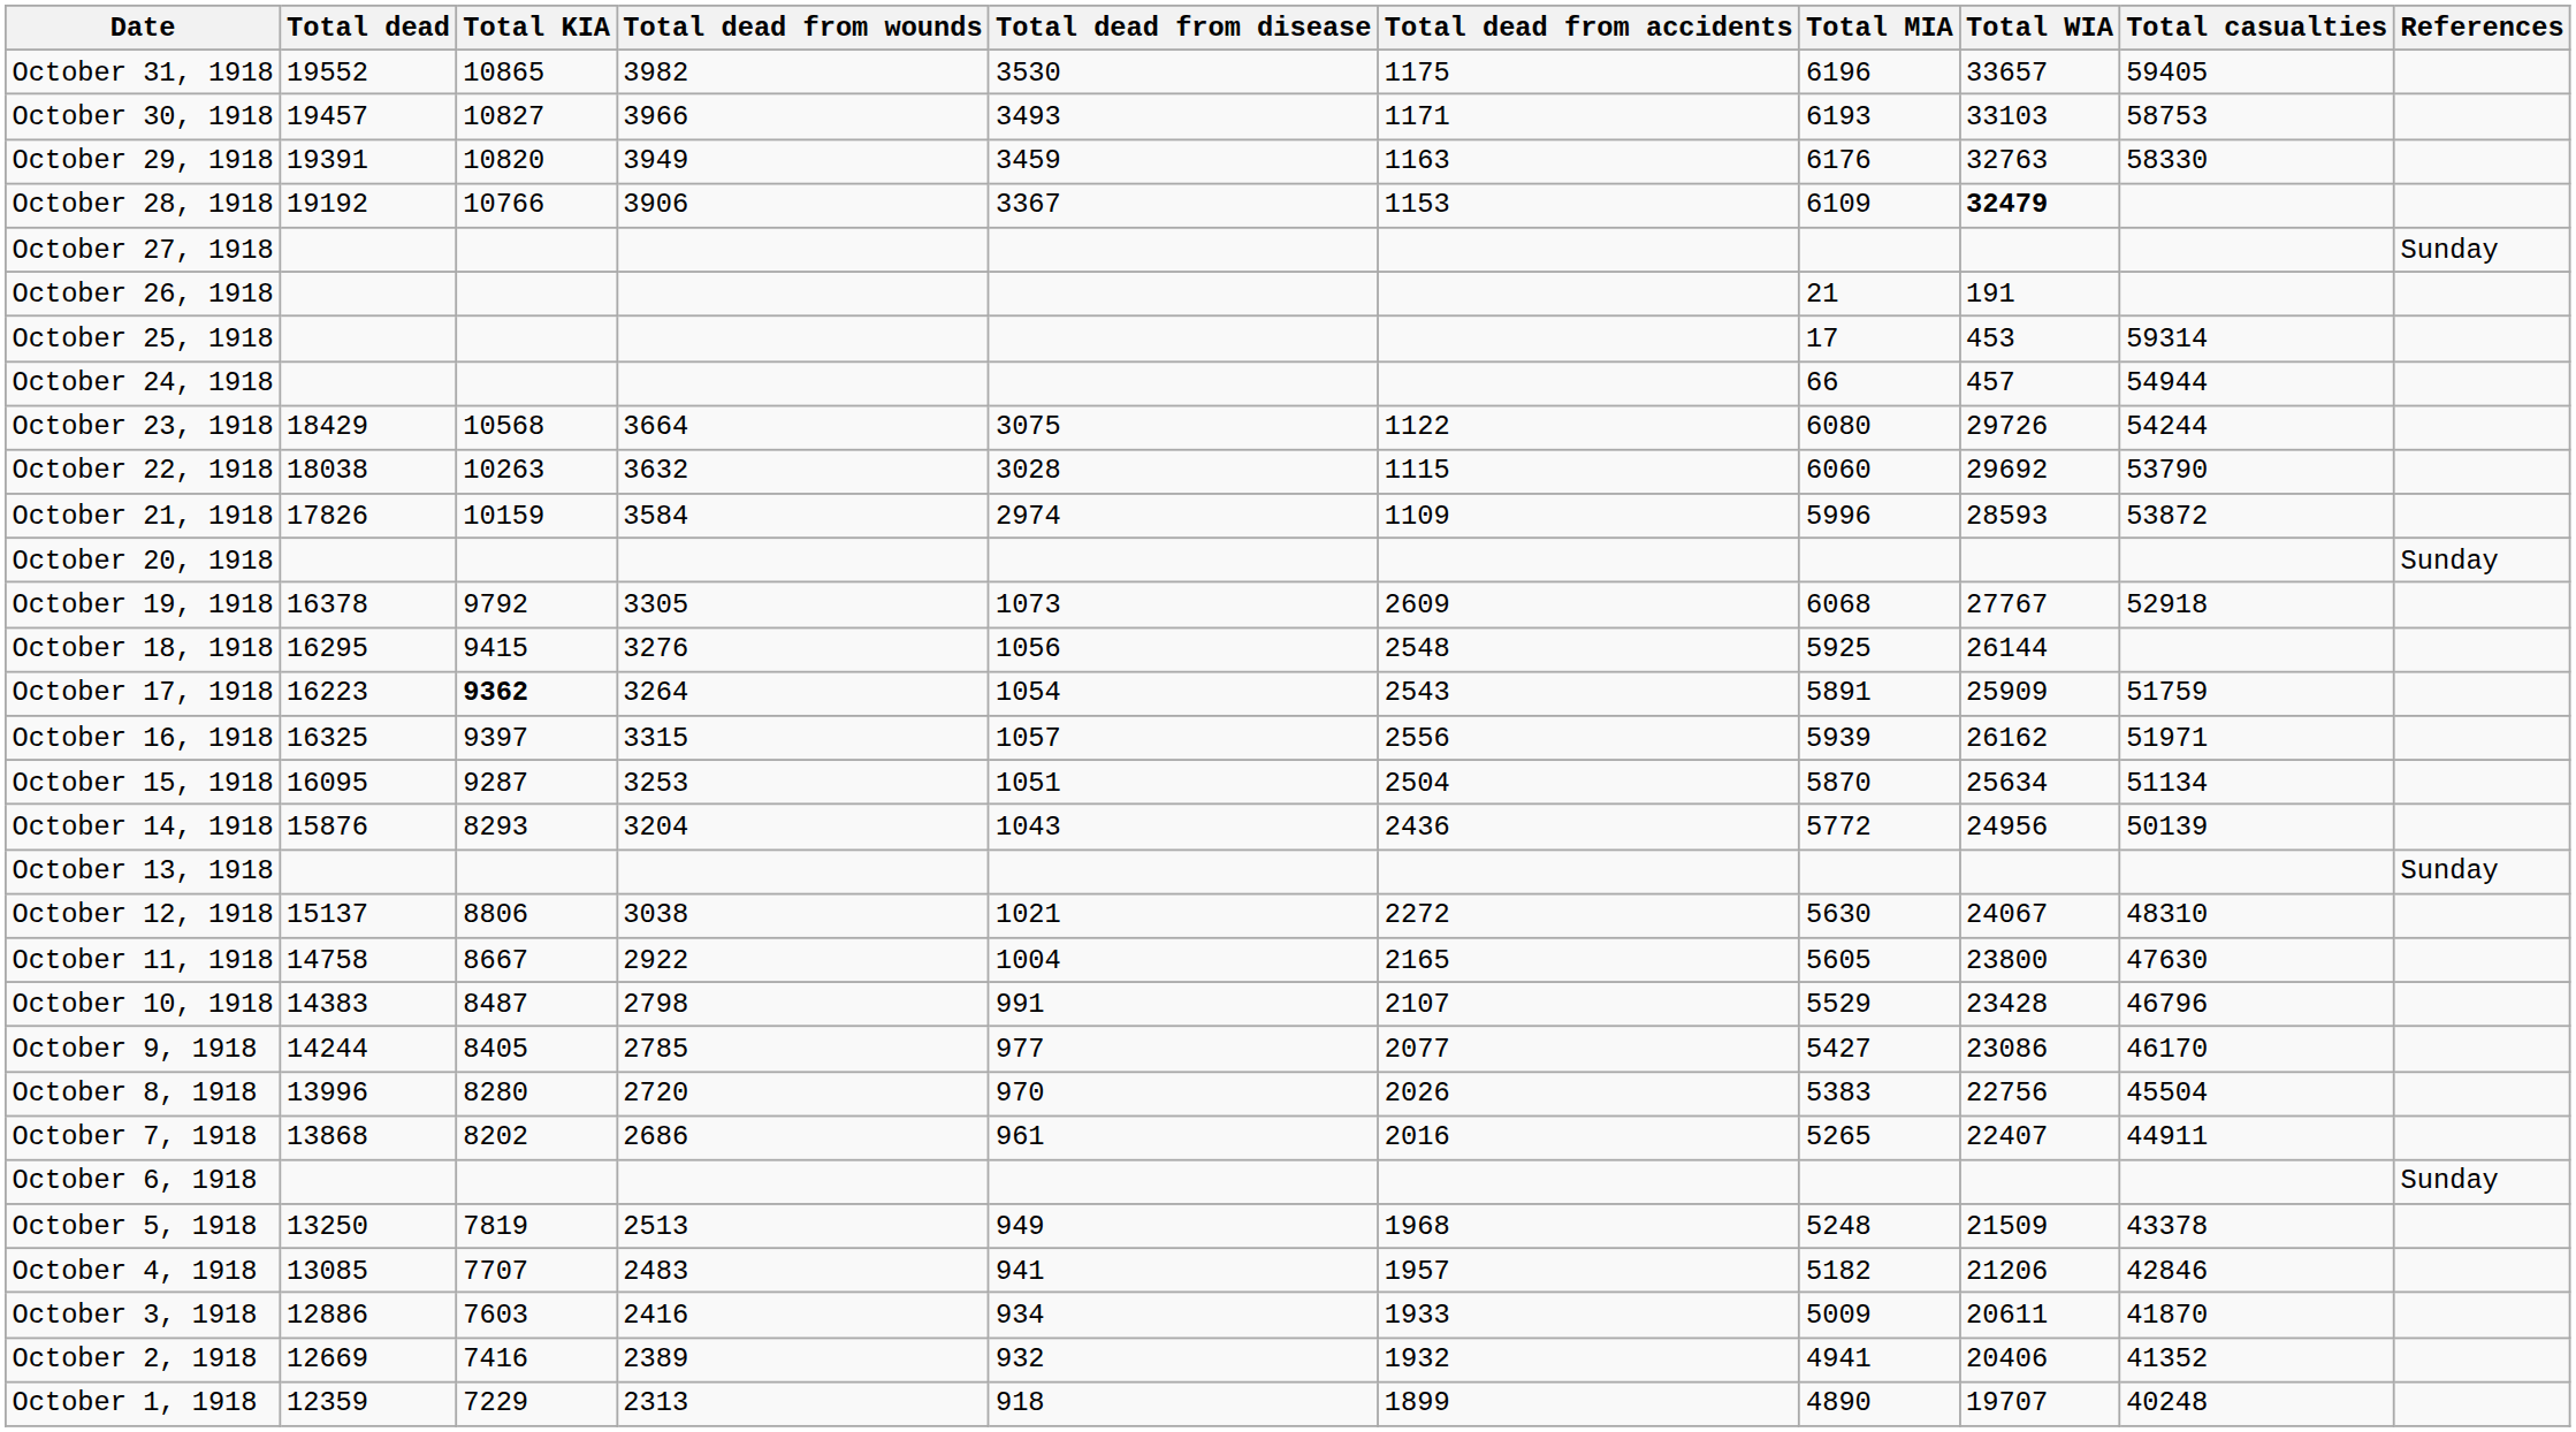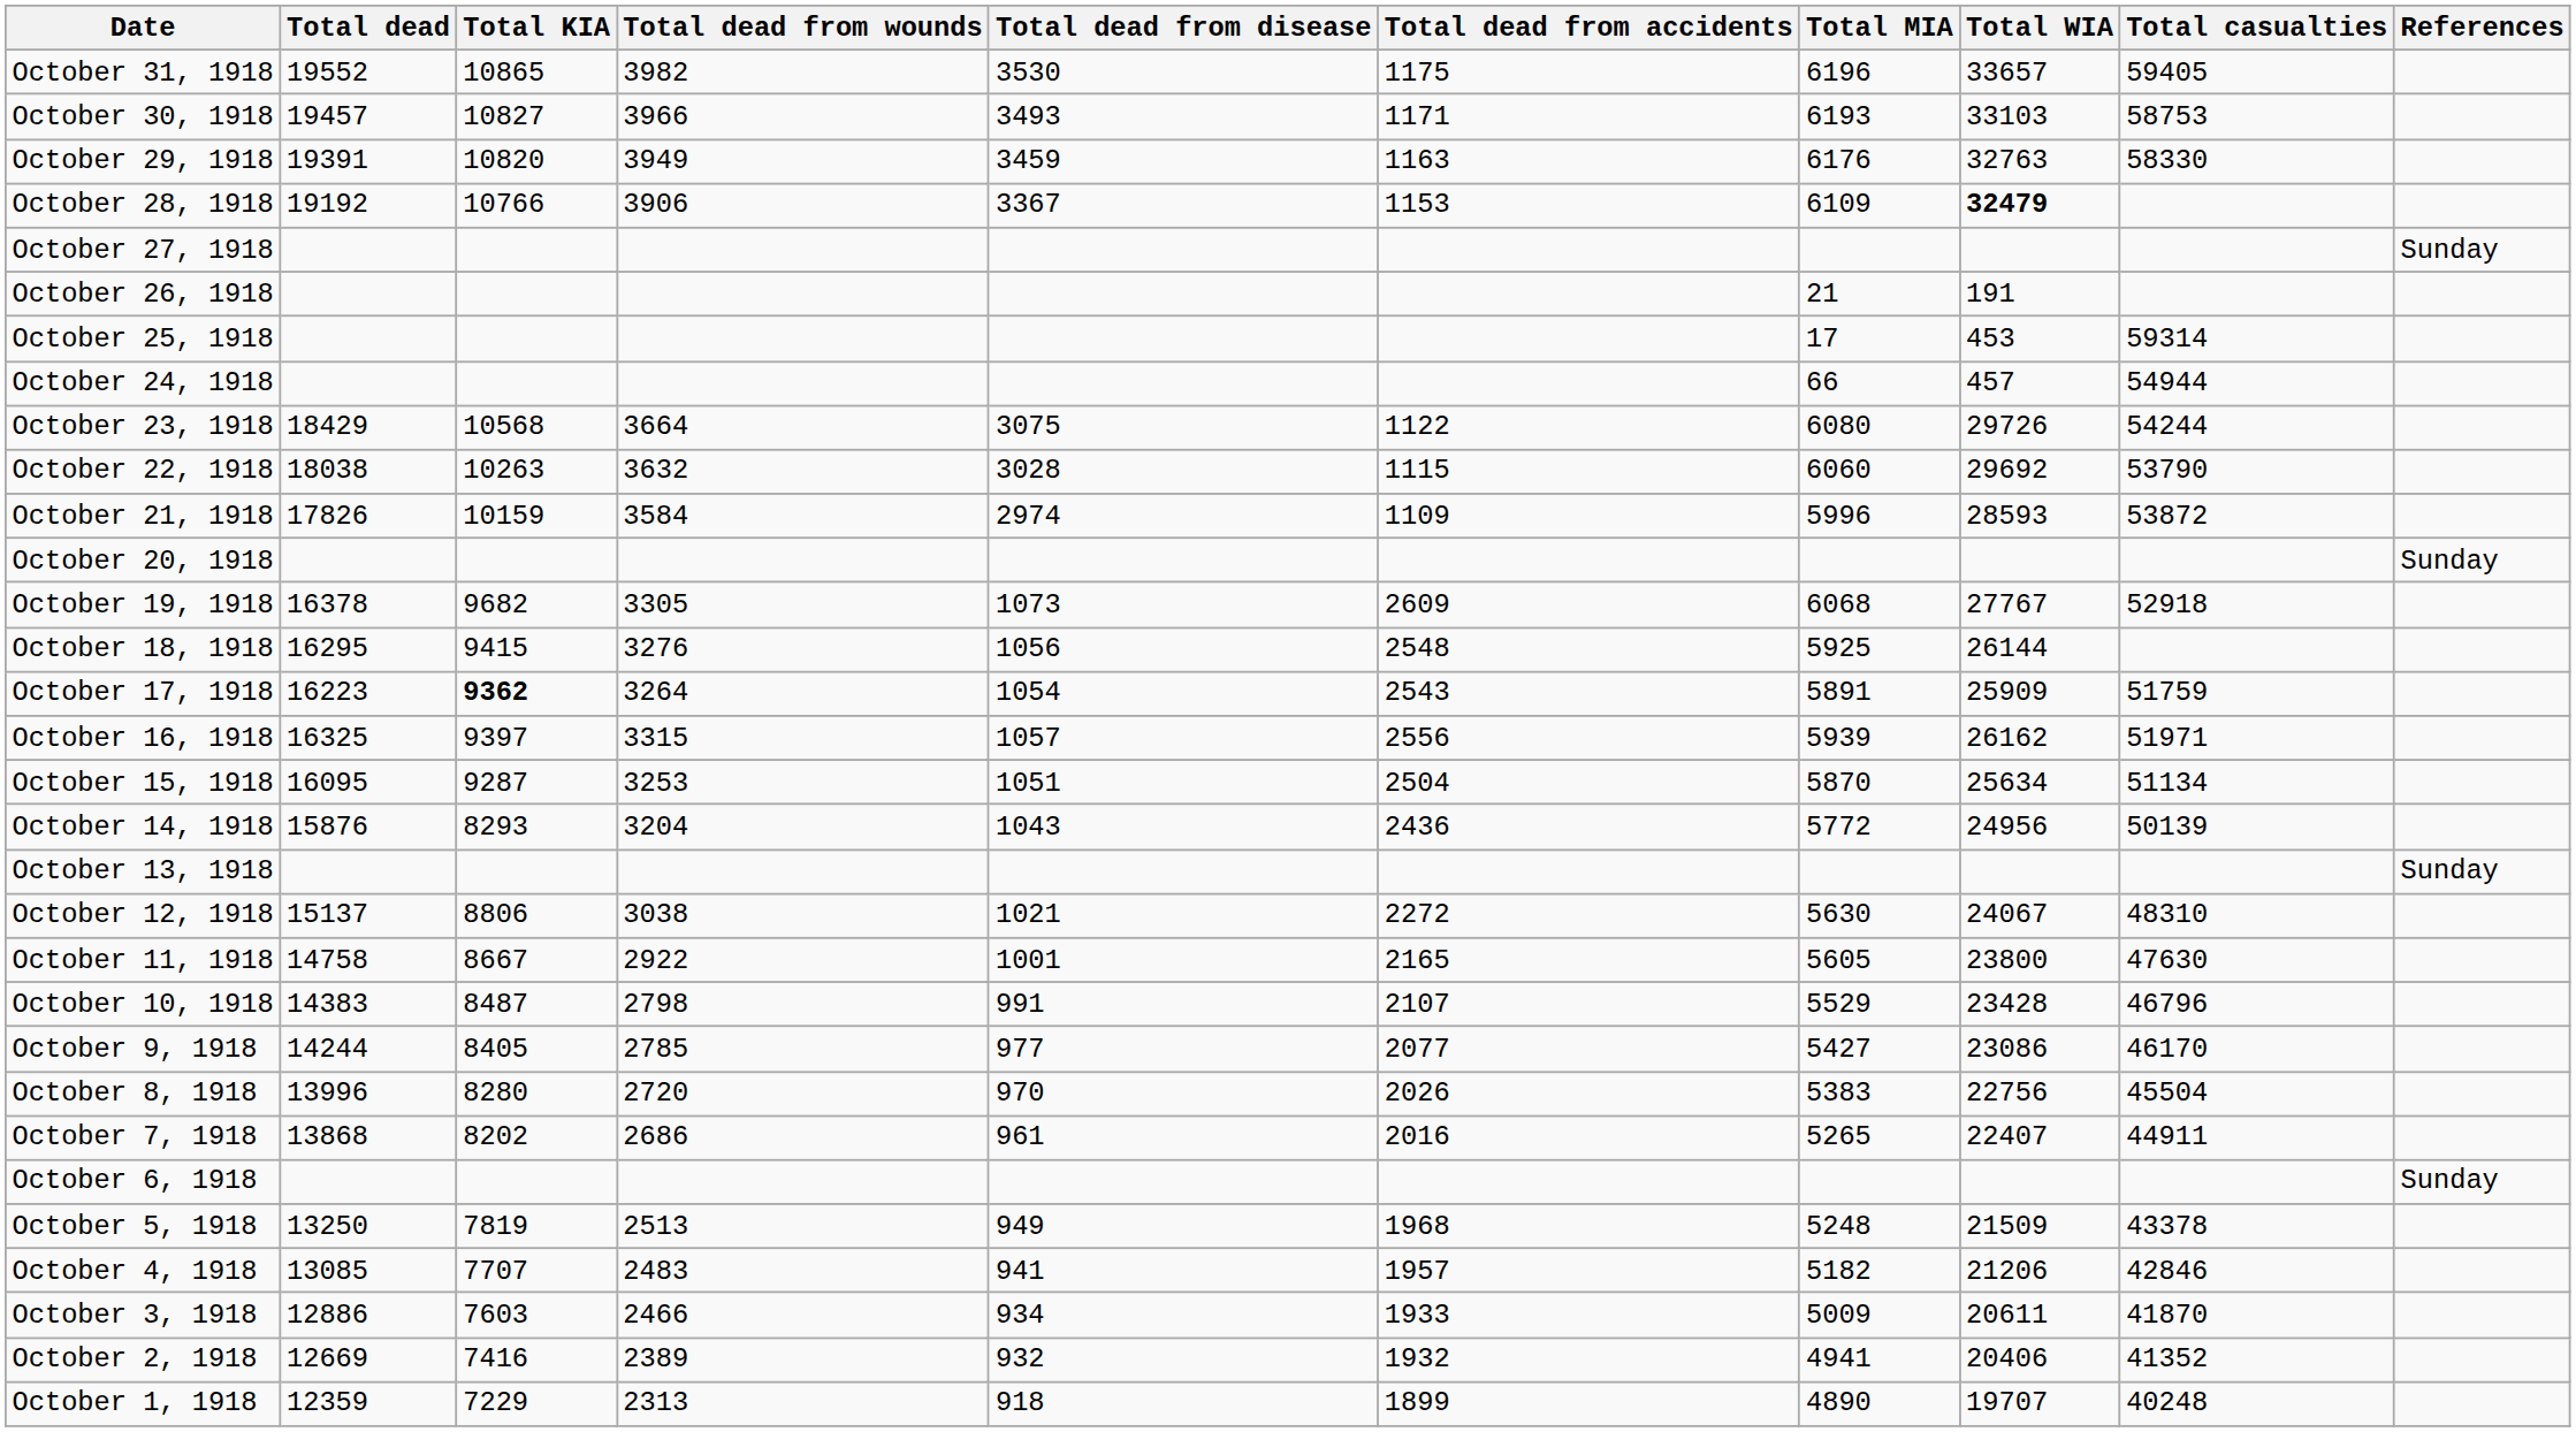October 19, 1918 | Total KIA: 9792 -> 9682
October 11, 1918 | Total dead from disease: 1004 -> 1001
October 3, 1918 | Total dead from wounds: 2416 -> 2466
